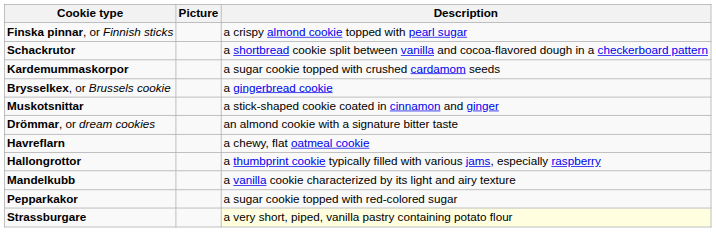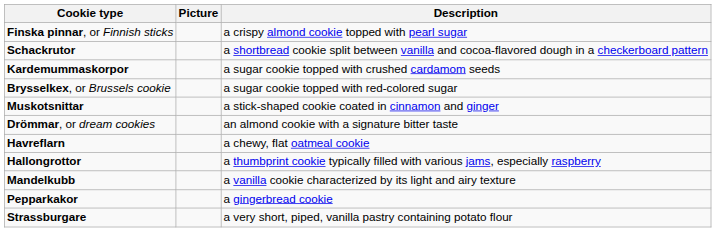Brysselkex, or Brussels cookie | Description: a gingerbread cookie -> a sugar cookie topped with red-colored sugar
Pepparkakor | Description: a sugar cookie topped with red-colored sugar -> a gingerbread cookie
Strassburgare | Description: lightyellow background -> no background
